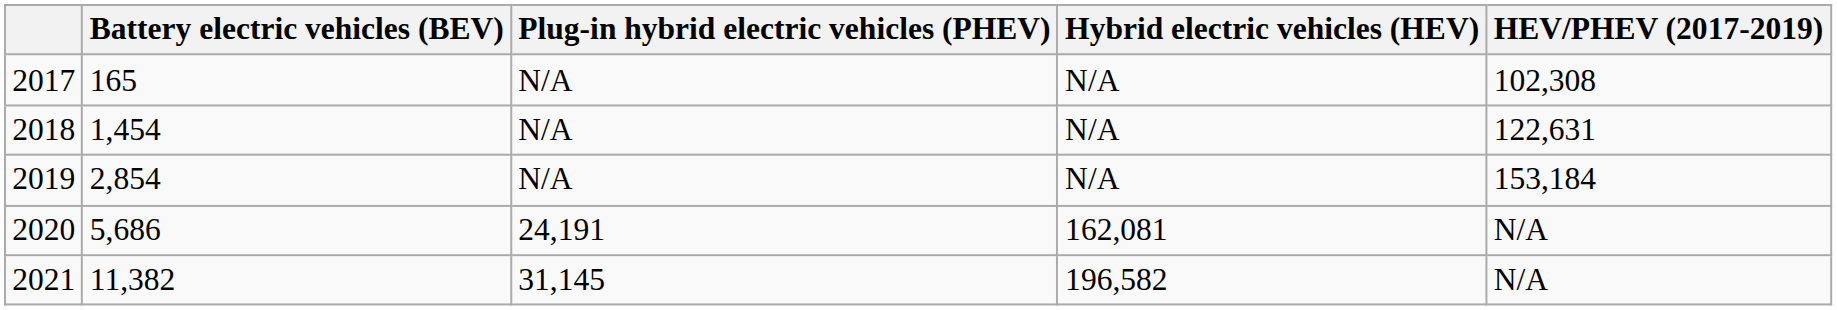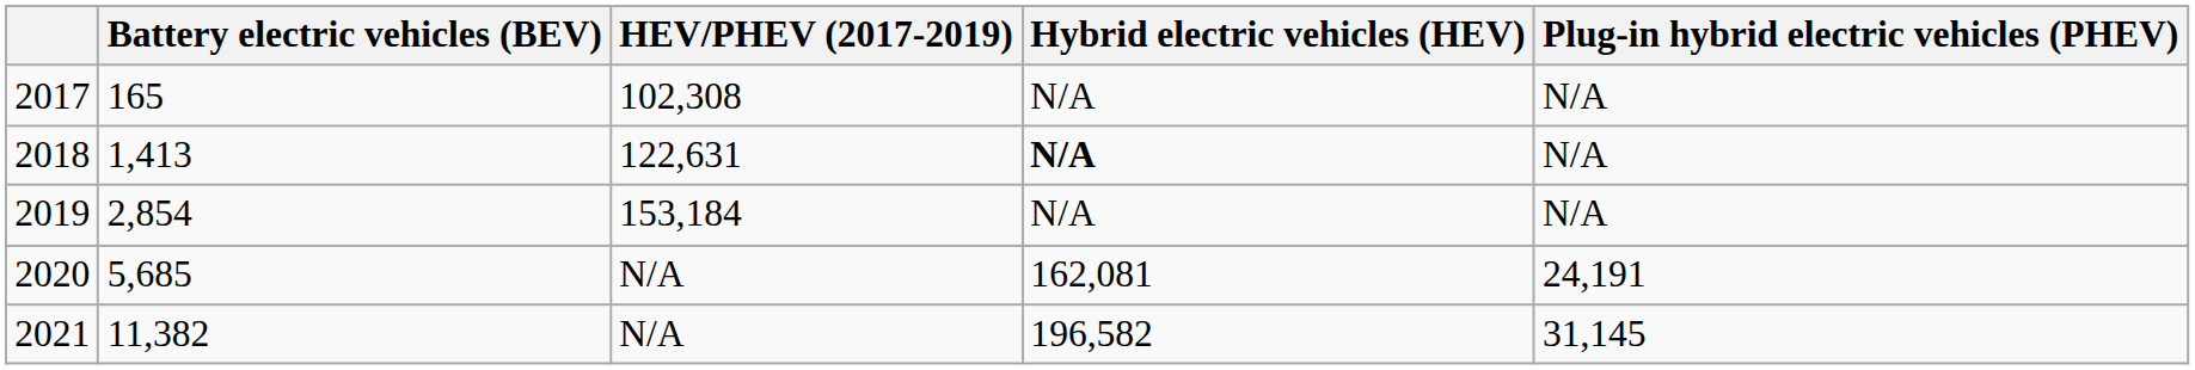columns swapped: Plug-in hybrid electric vehicles (PHEV) <-> HEV/PHEV (2017-2019)
2018 | Battery electric vehicles (BEV): 1,454 -> 1,413
2018 | Hybrid electric vehicles (HEV): normal -> bold
2020 | Battery electric vehicles (BEV): 5,686 -> 5,685
